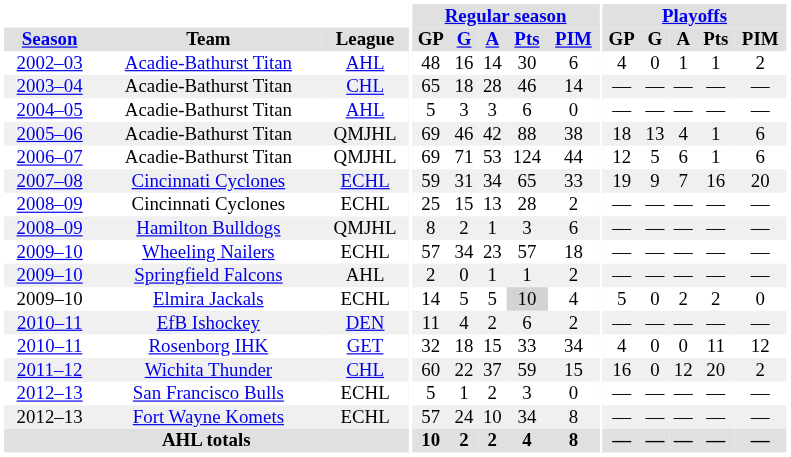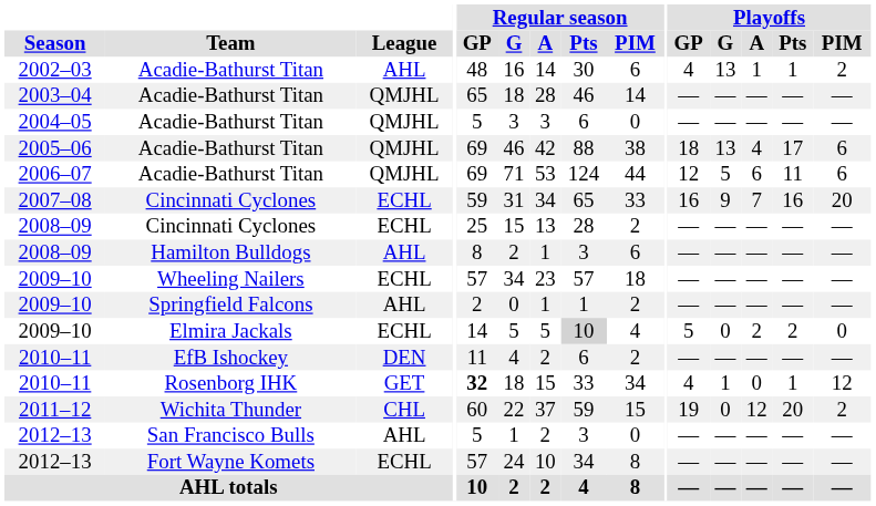2002–03 | Playoffs / G: 0 -> 13
2003–04 | League: CHL -> QMJHL
2004–05 | League: AHL -> QMJHL
2005–06 | Playoffs / Pts: 1 -> 17
2006–07 | Playoffs / Pts: 1 -> 11
2007–08 | Playoffs / GP: 19 -> 16
2008–09 / Hamilton Bulldogs | League: QMJHL -> AHL
2010–11 / Rosenborg IHK | Regular season / GP: normal -> bold
2010–11 / Rosenborg IHK | Playoffs / G: 0 -> 1
2010–11 / Rosenborg IHK | Playoffs / Pts: 11 -> 1
2011–12 | Playoffs / GP: 16 -> 19
2012–13 / San Francisco Bulls | League: ECHL -> AHL
